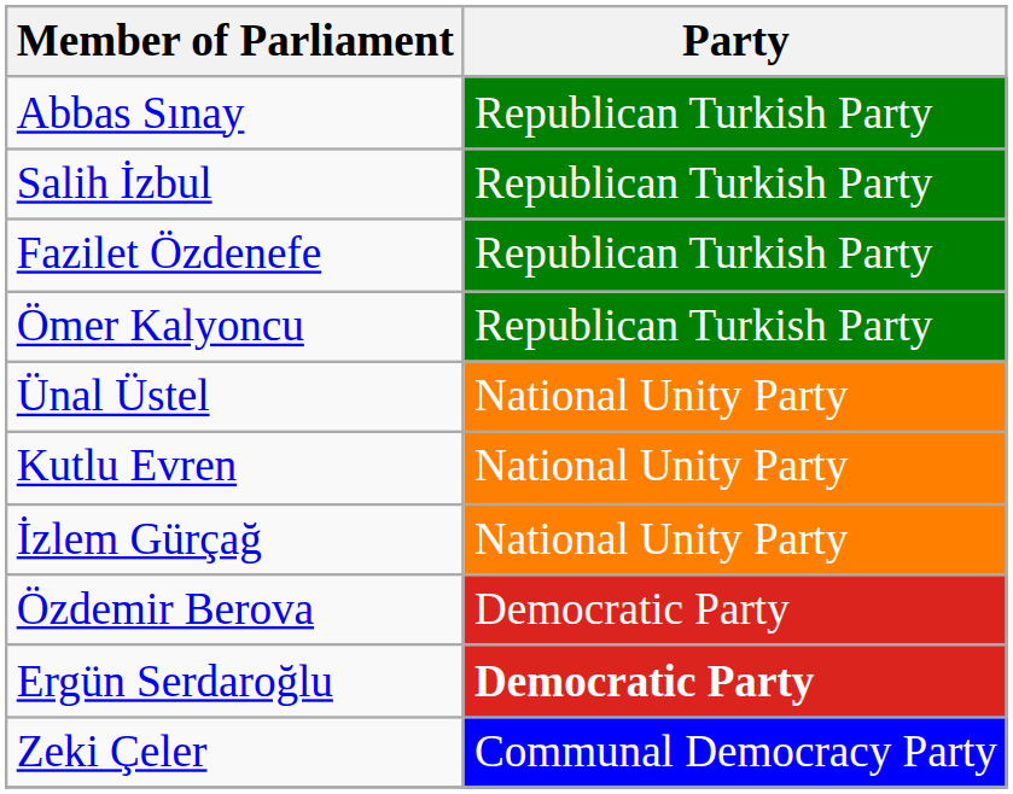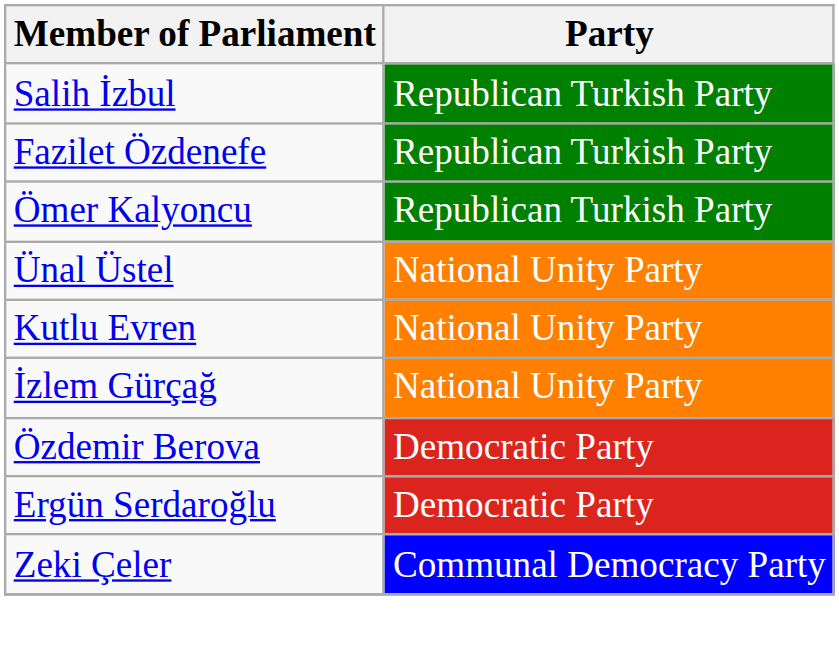- row: Abbas Sınay | Republican Turkish Party
Ergün Serdaroğlu | Party: bold -> normal
